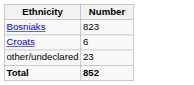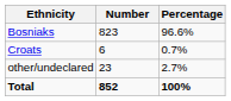+ column: Percentage | 96.6% | 0.7% | 2.7% | 100%
